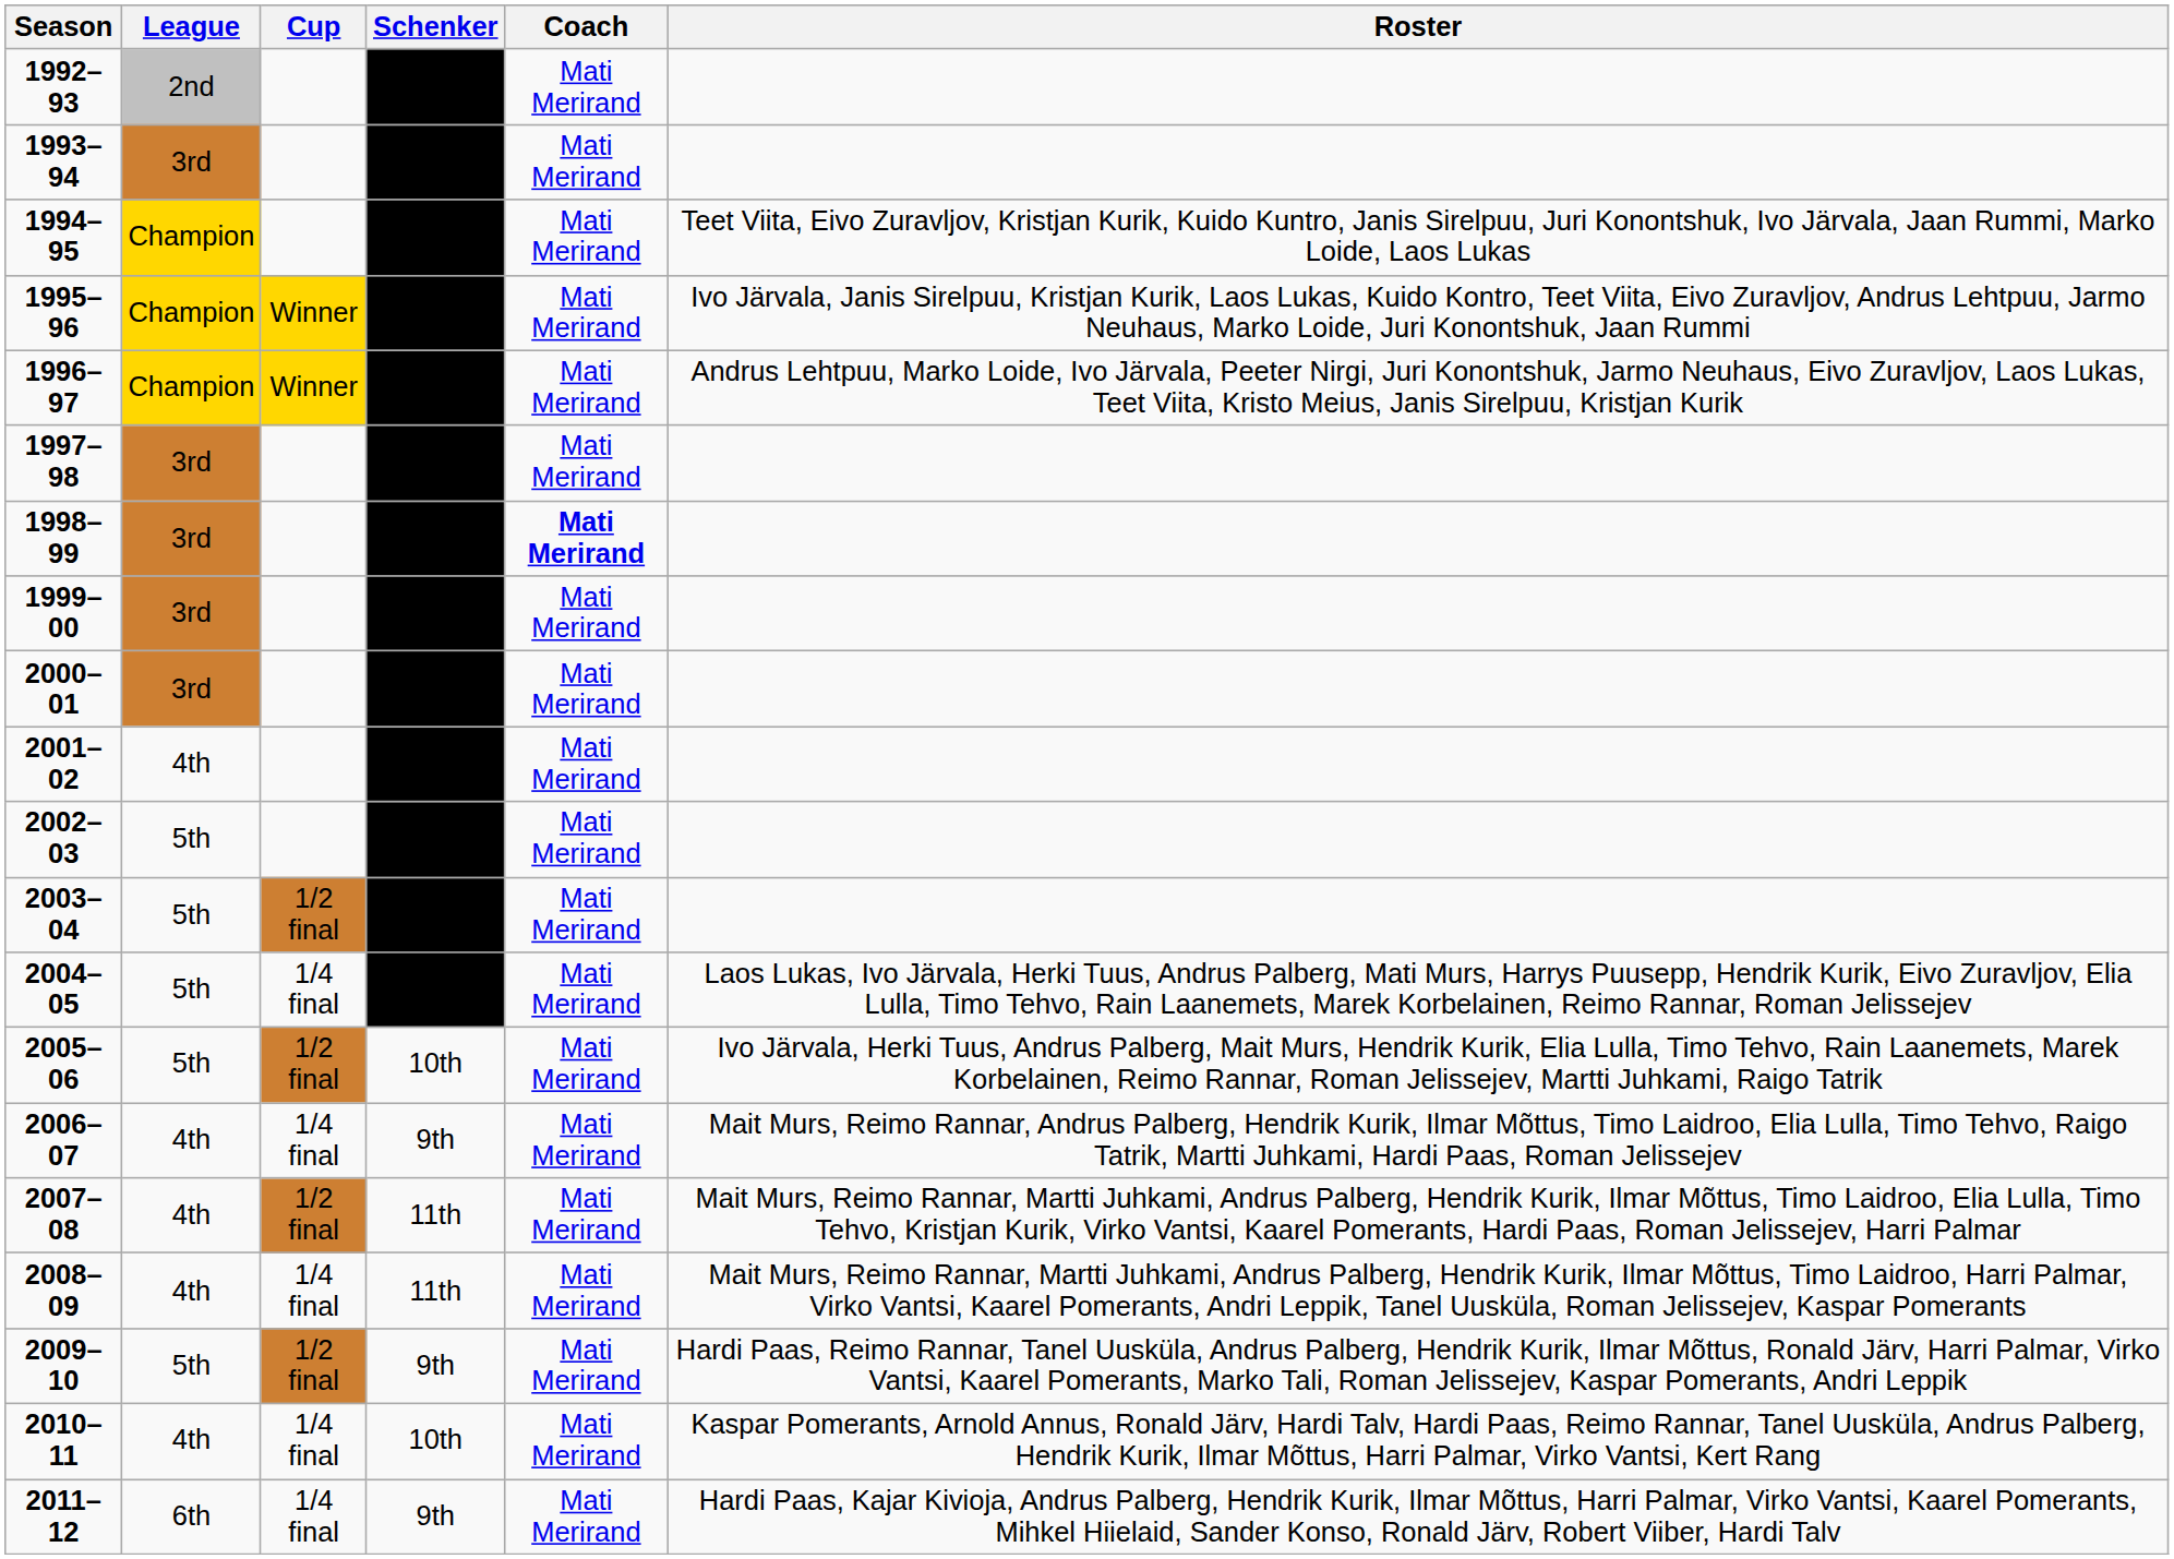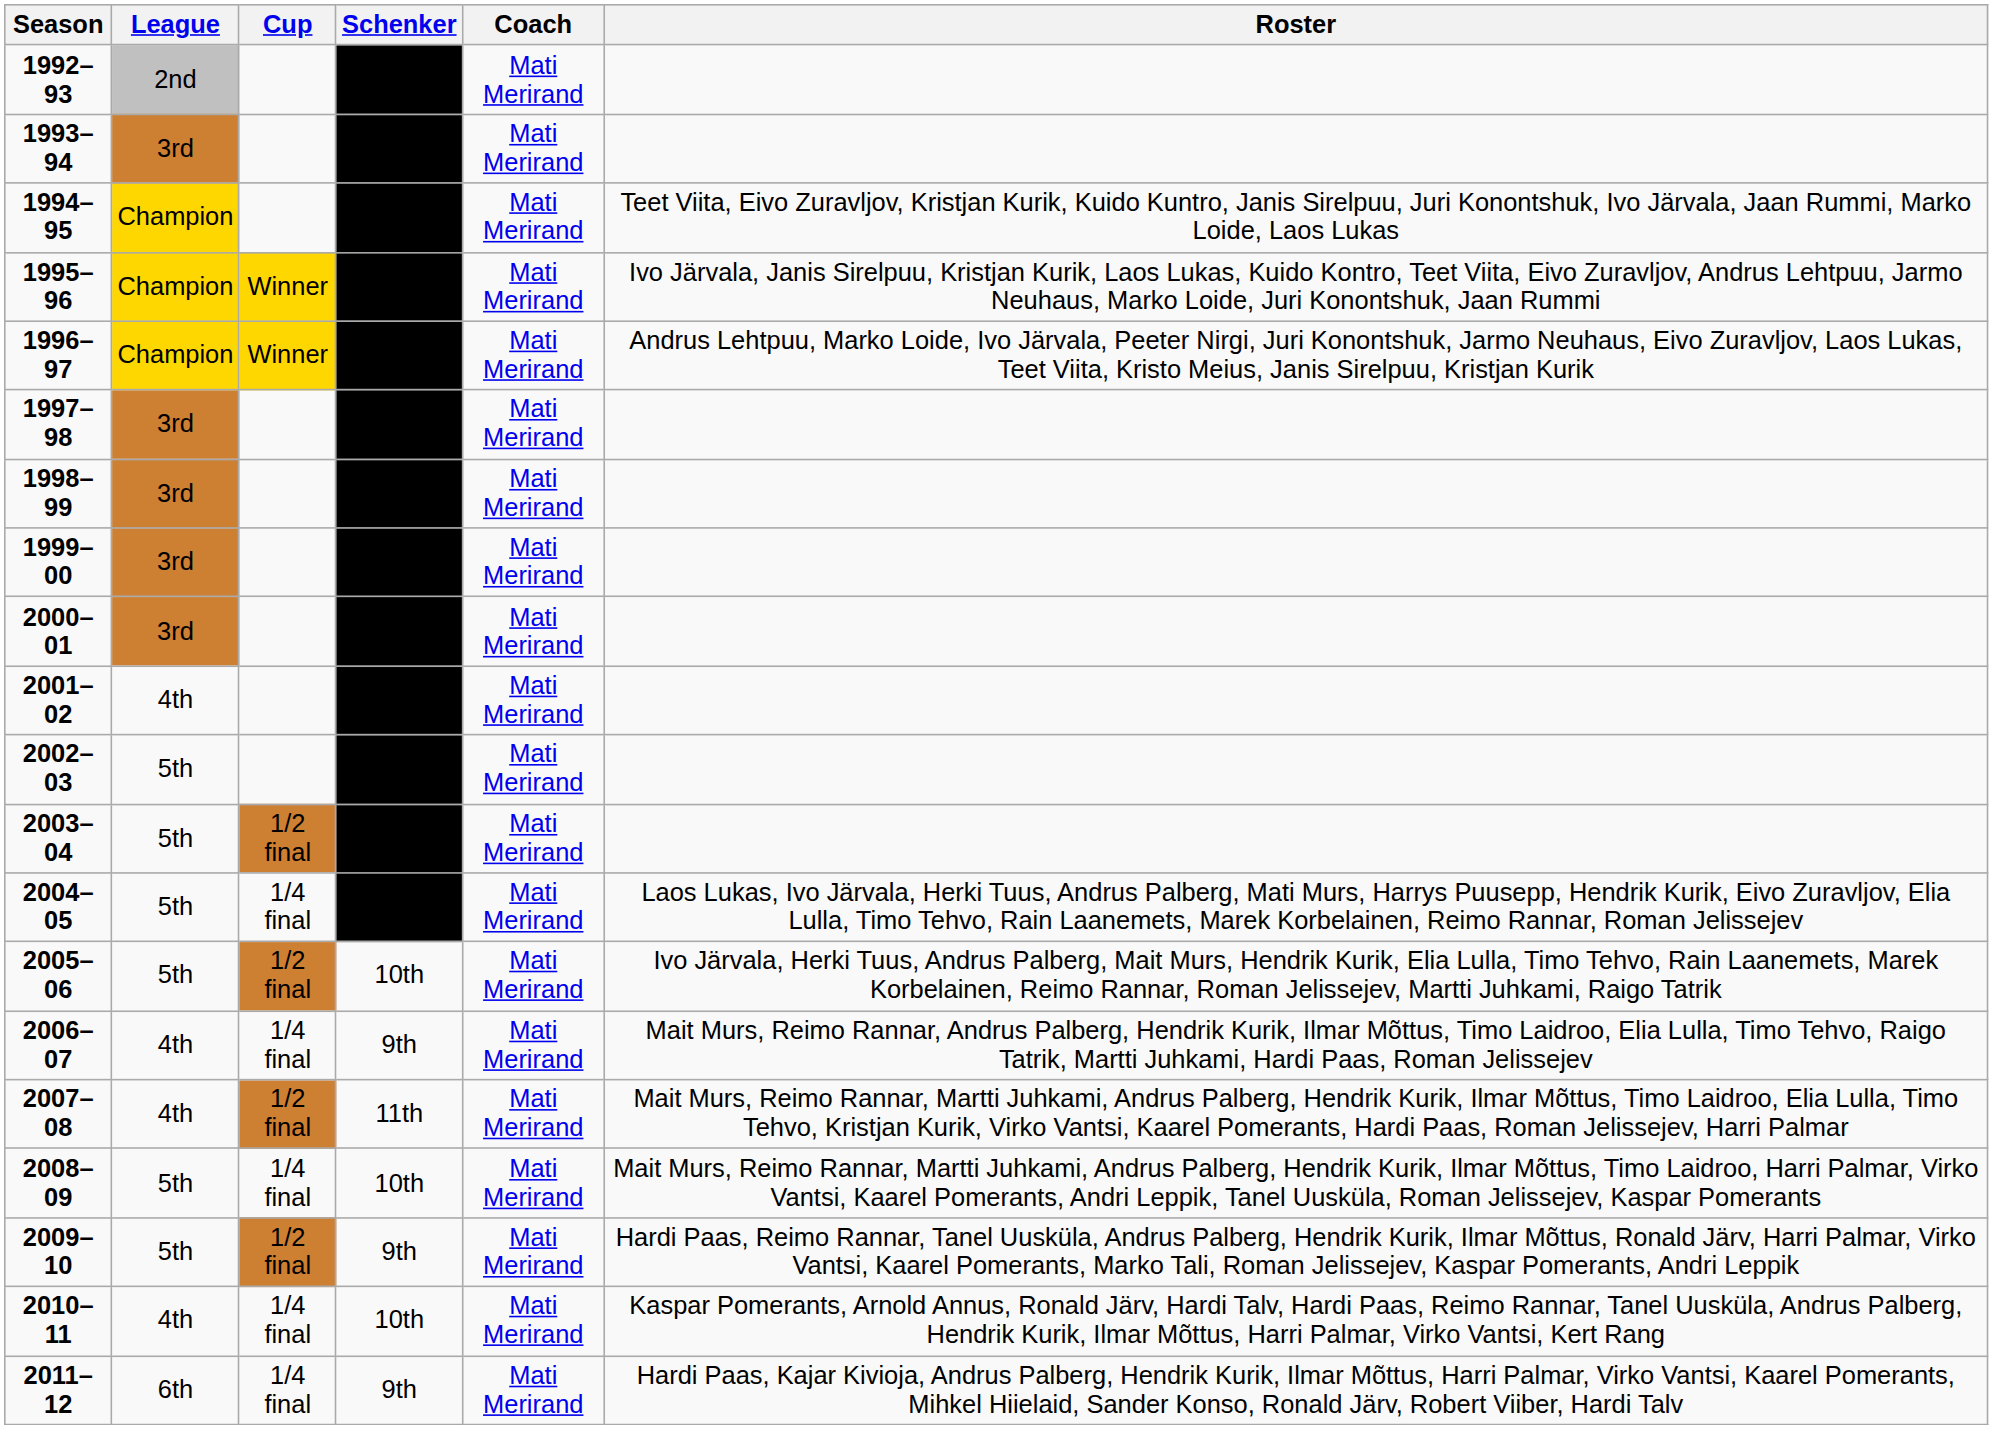1998–99 | Coach: bold -> normal
2008–09 | League: 4th -> 5th
2008–09 | Schenker: 11th -> 10th
